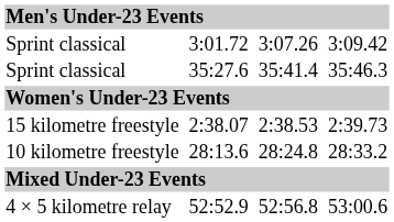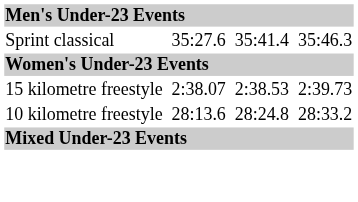- row: Sprint classical | 3:01.72 | 3:07.26 | 3:09.42
- row: 4 × 5 kilometre relay | 52:52.9 | 52:56.8 | 53:00.6
